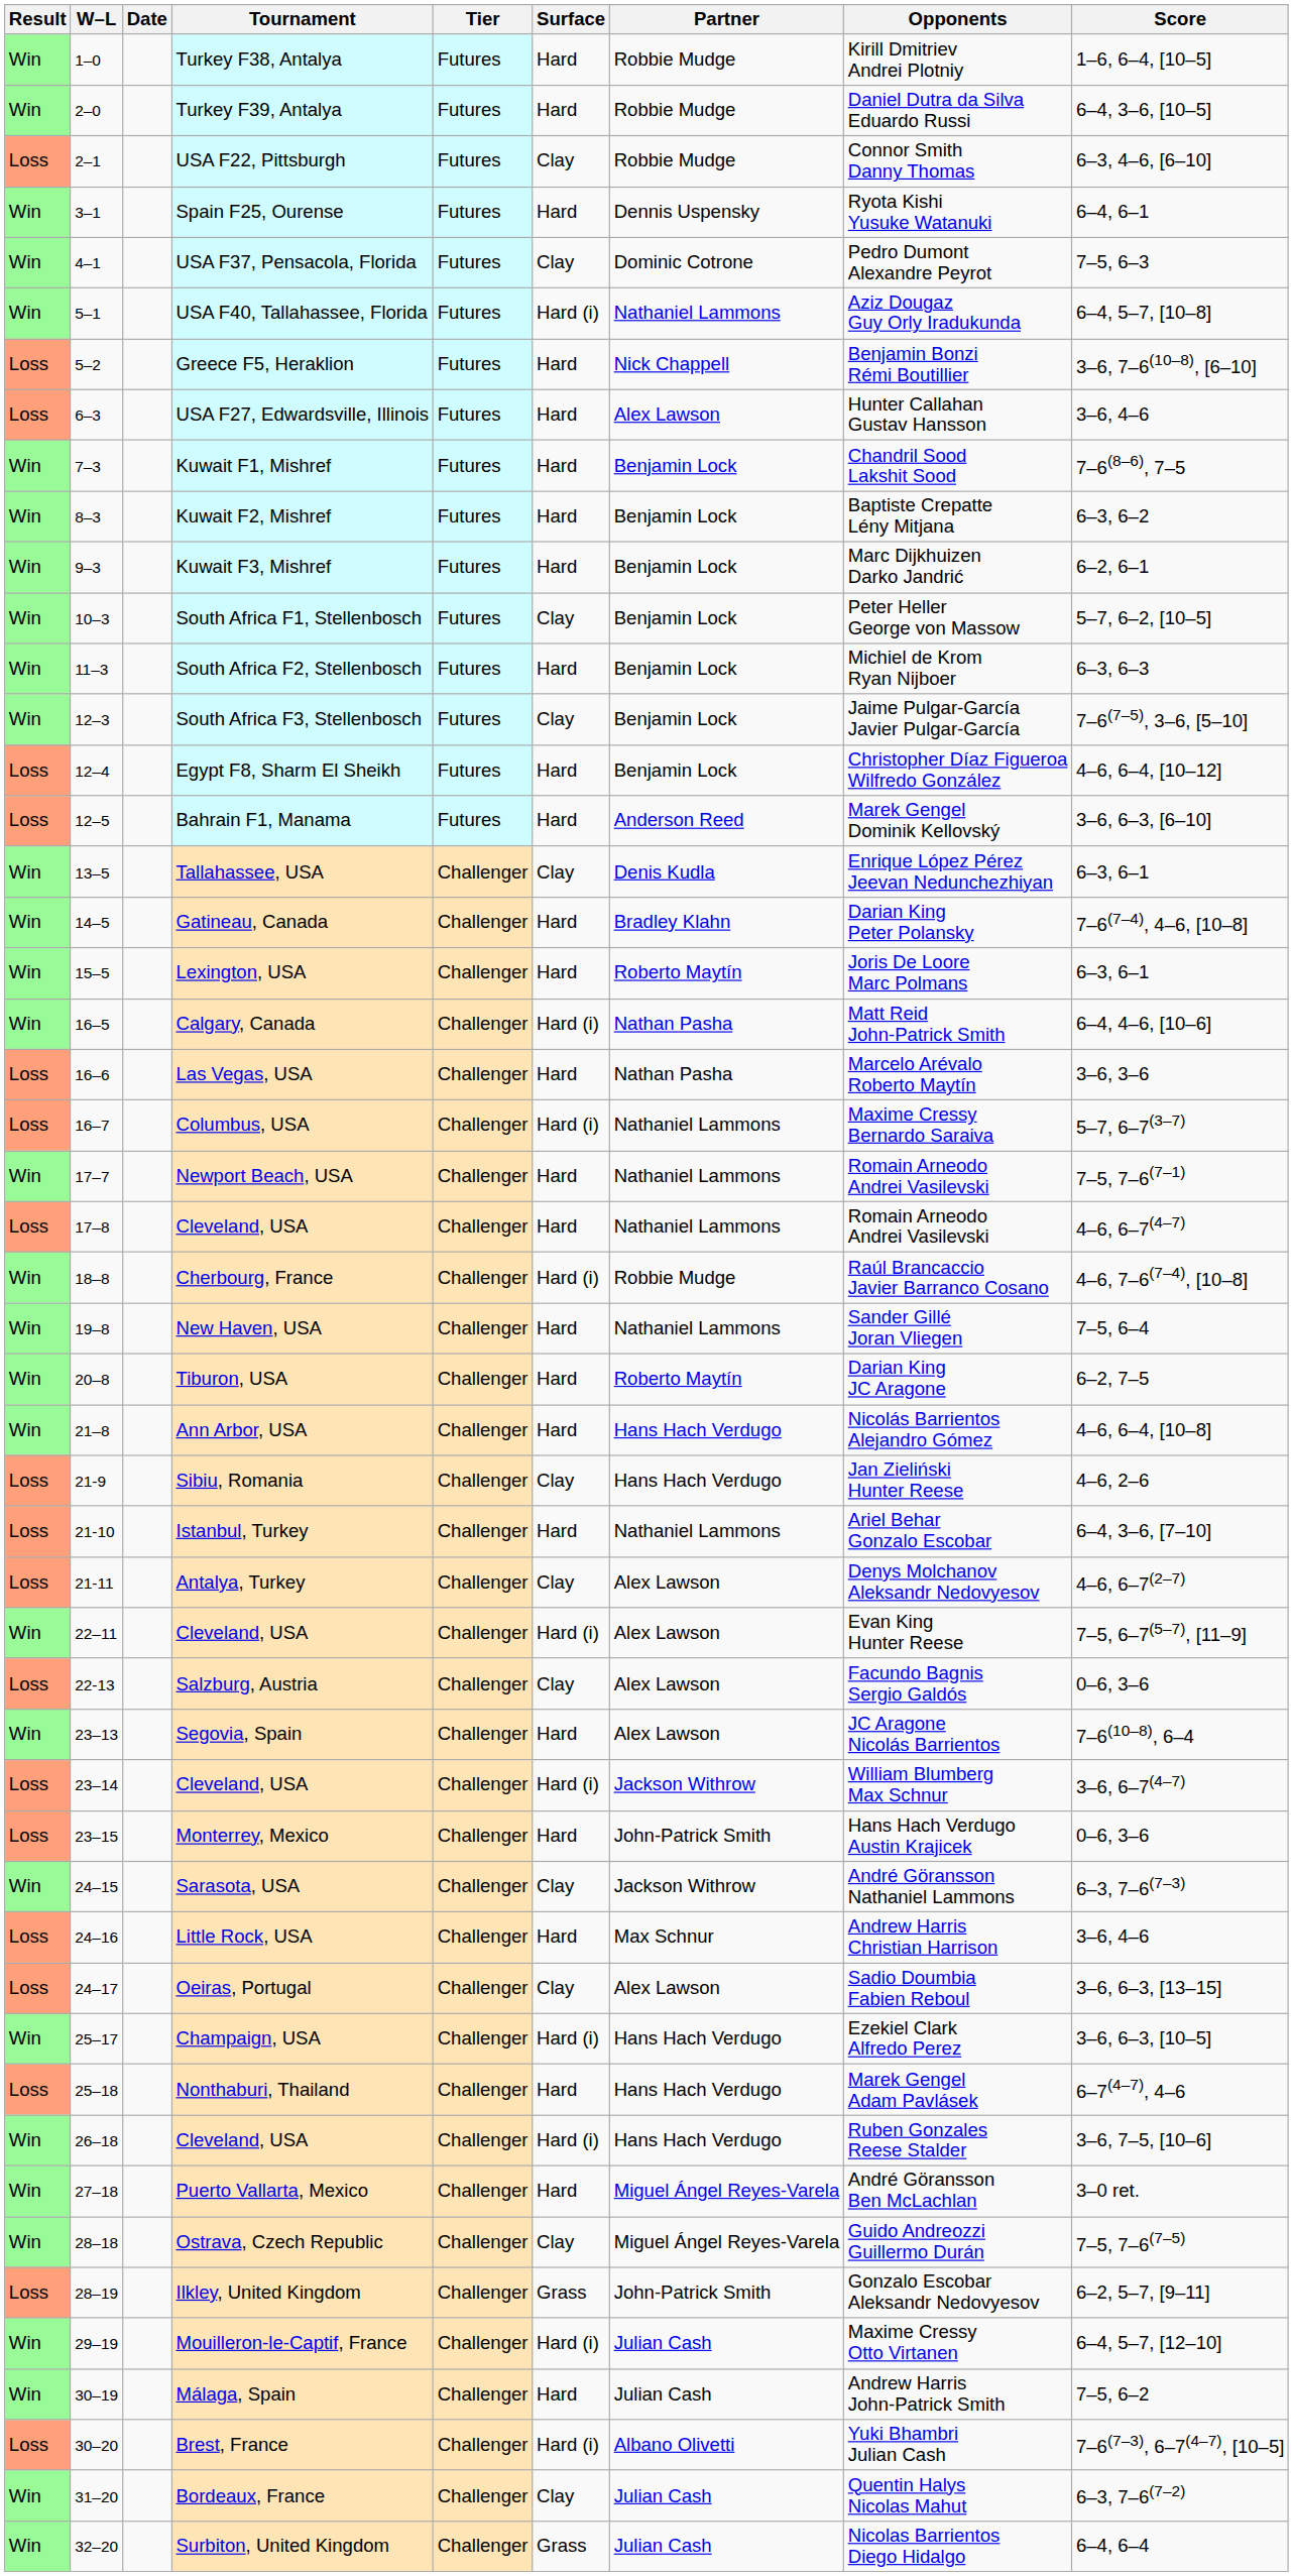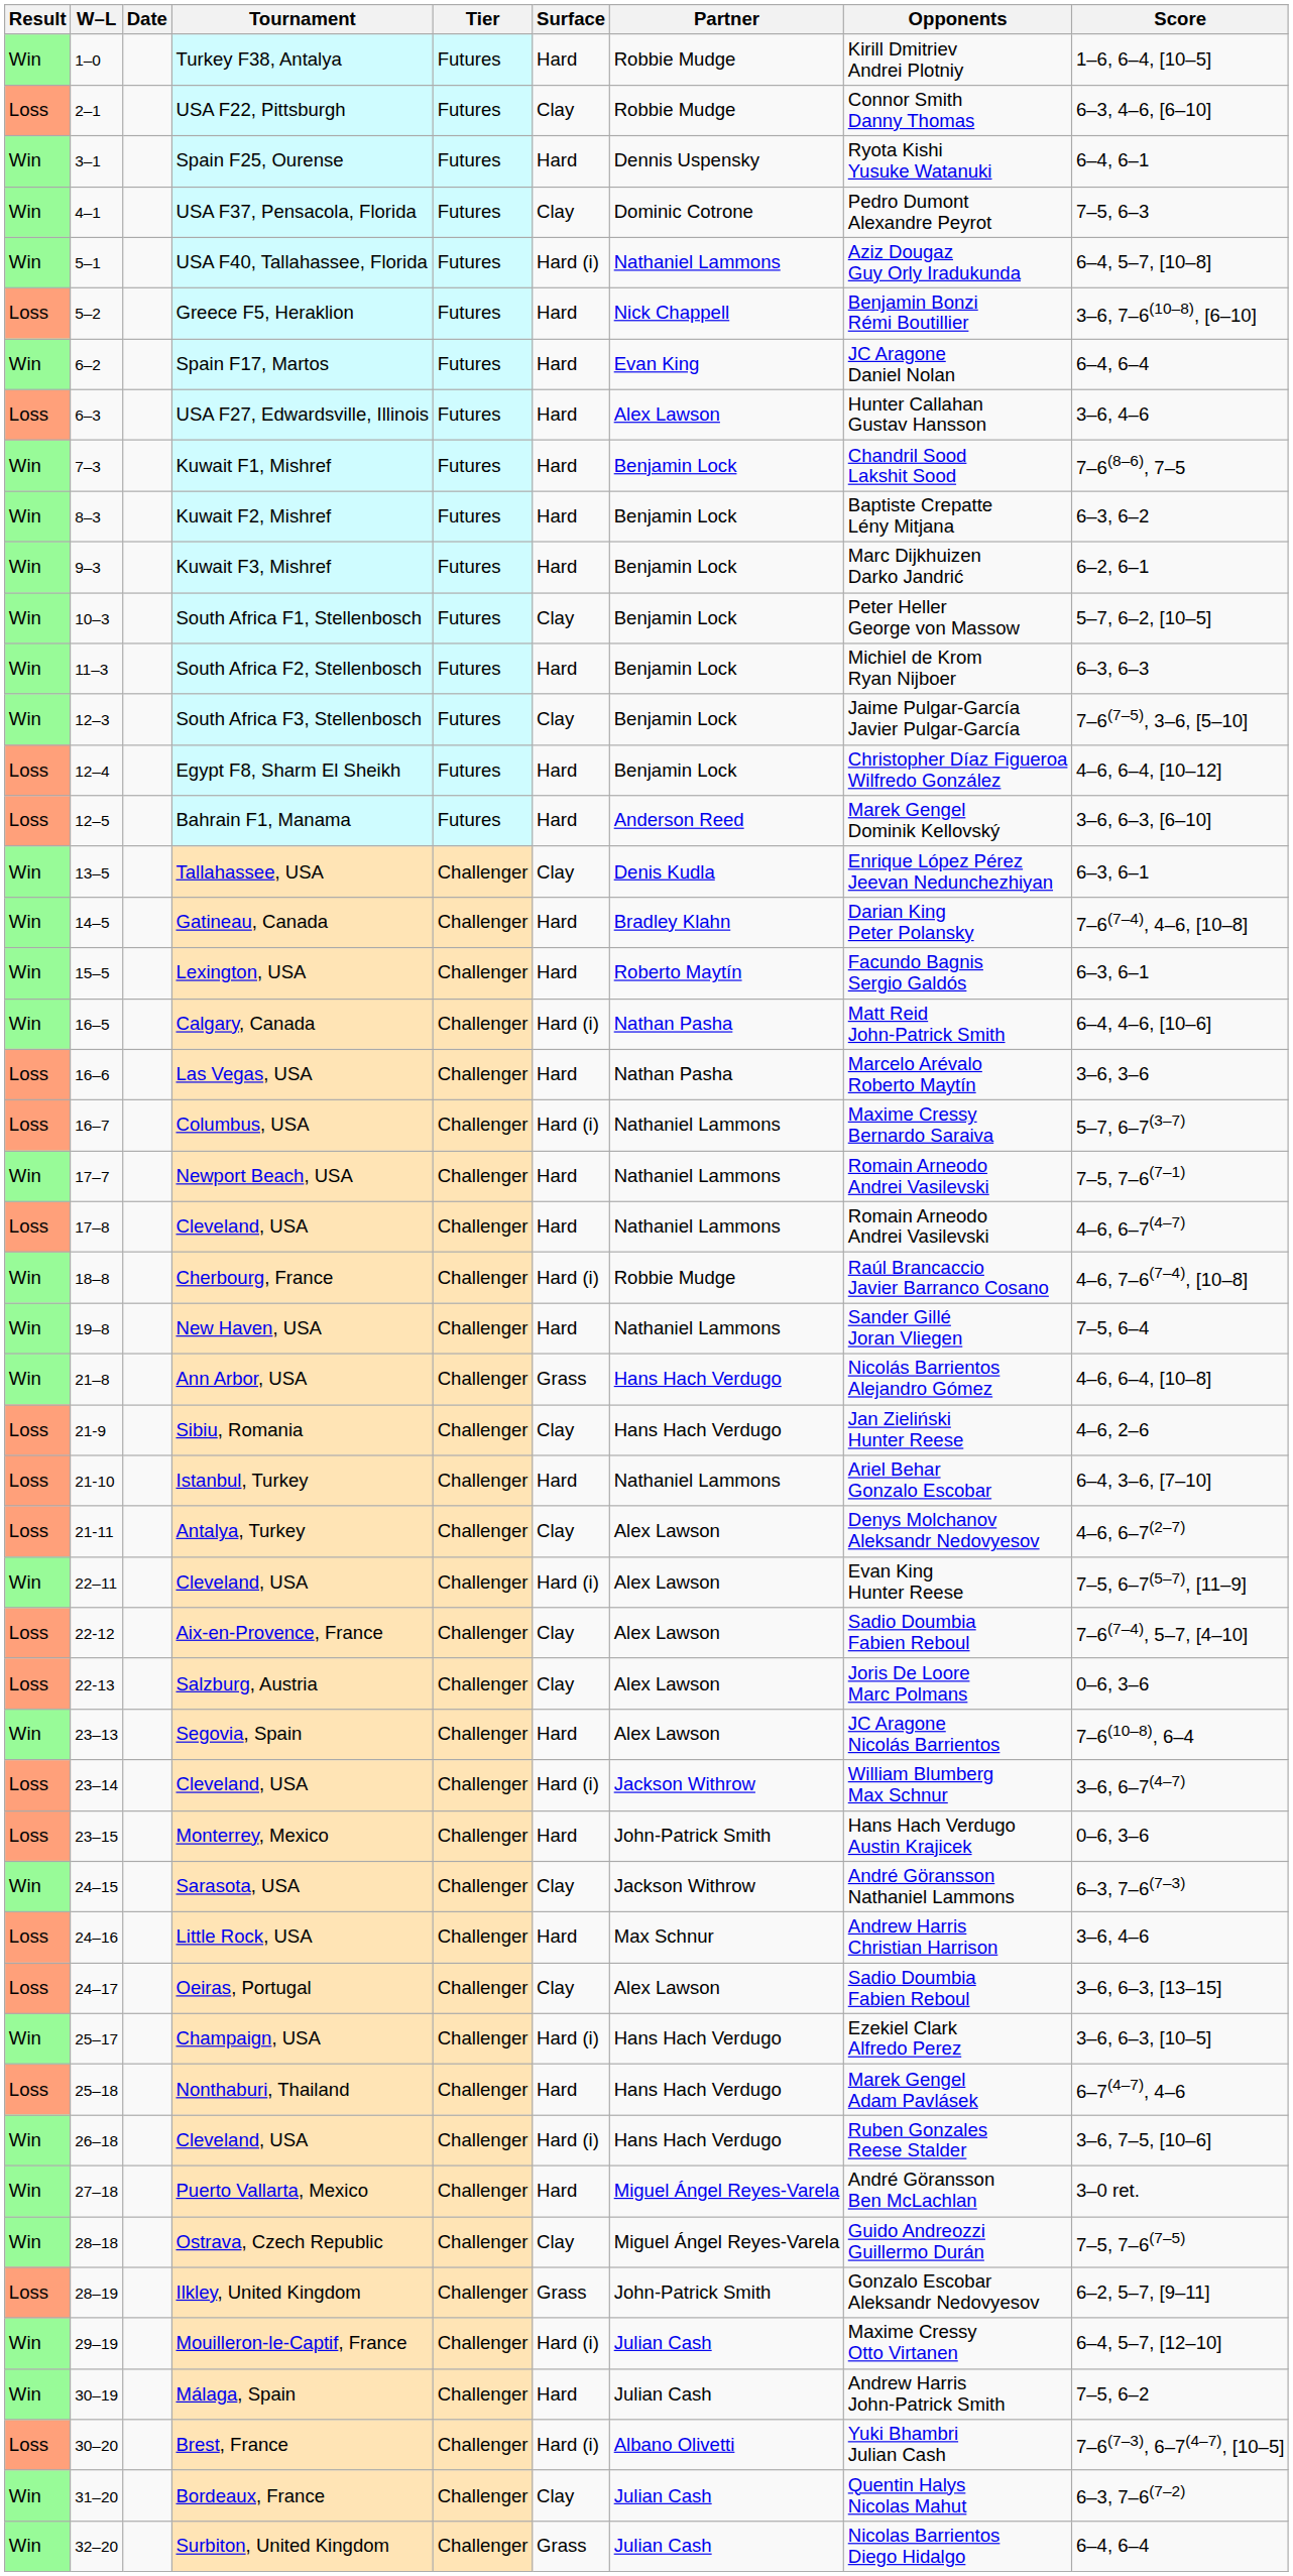- row: Win | 2–0 | Turkey F39, Antalya | Futures | Hard | Robbie Mudge | Daniel Dutra da Silva Eduardo Russi | 6–4, 3–6, [10–5]
+ row: Win | 6–2 | Spain F17, Martos | Futures | Hard | Evan King | JC Aragone Daniel Nolan | 6–4, 6–4
Lexington, USA | Opponents: Joris De Loore Marc Polmans -> Facundo Bagnis Sergio Galdós
- row: Win | 20–8 | Tiburon, USA | Challenger | Hard | Roberto Maytín | Darian King JC Aragone | 6–2, 7–5
Ann Arbor, USA | Surface: Hard -> Grass
+ row: Loss | 22-12 | Aix-en-Provence, France | Challenger | Clay | Alex Lawson | Sadio Doumbia Fabien Reboul | 7–6(7–4), 5–7, [4–10]
Salzburg, Austria | Opponents: Facundo Bagnis Sergio Galdós -> Joris De Loore Marc Polmans
